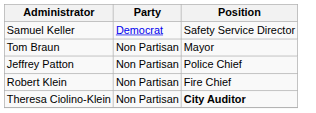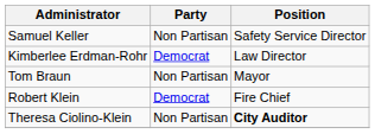Samuel Keller | Party: Democrat -> Non Partisan
+ row: Kimberlee Erdman-Rohr | Democrat | Law Director
- row: Jeffrey Patton | Non Partisan | Police Chief
Robert Klein | Party: Non Partisan -> Democrat
